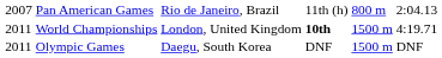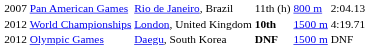World Championships | column 1: 2011 -> 2012
Olympic Games | column 1: 2011 -> 2012
Olympic Games | column 4: normal -> bold
